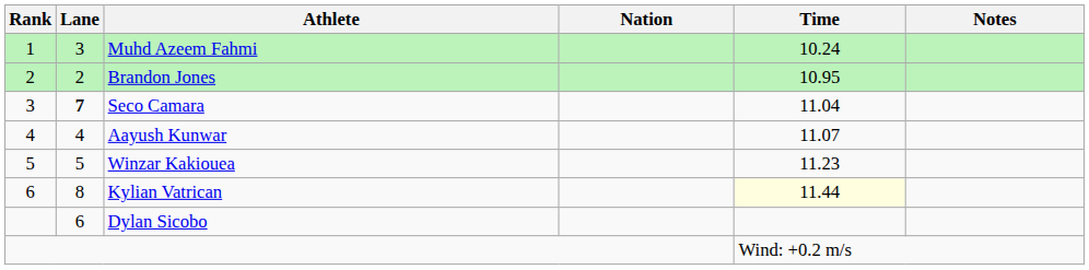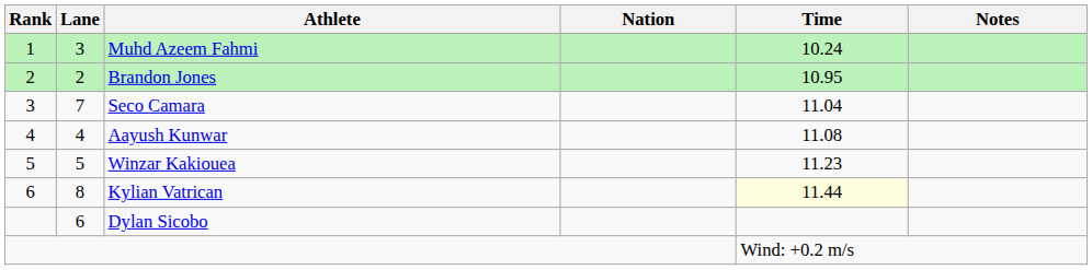Seco Camara | Lane: bold -> normal
Aayush Kunwar | Time: 11.07 -> 11.08
